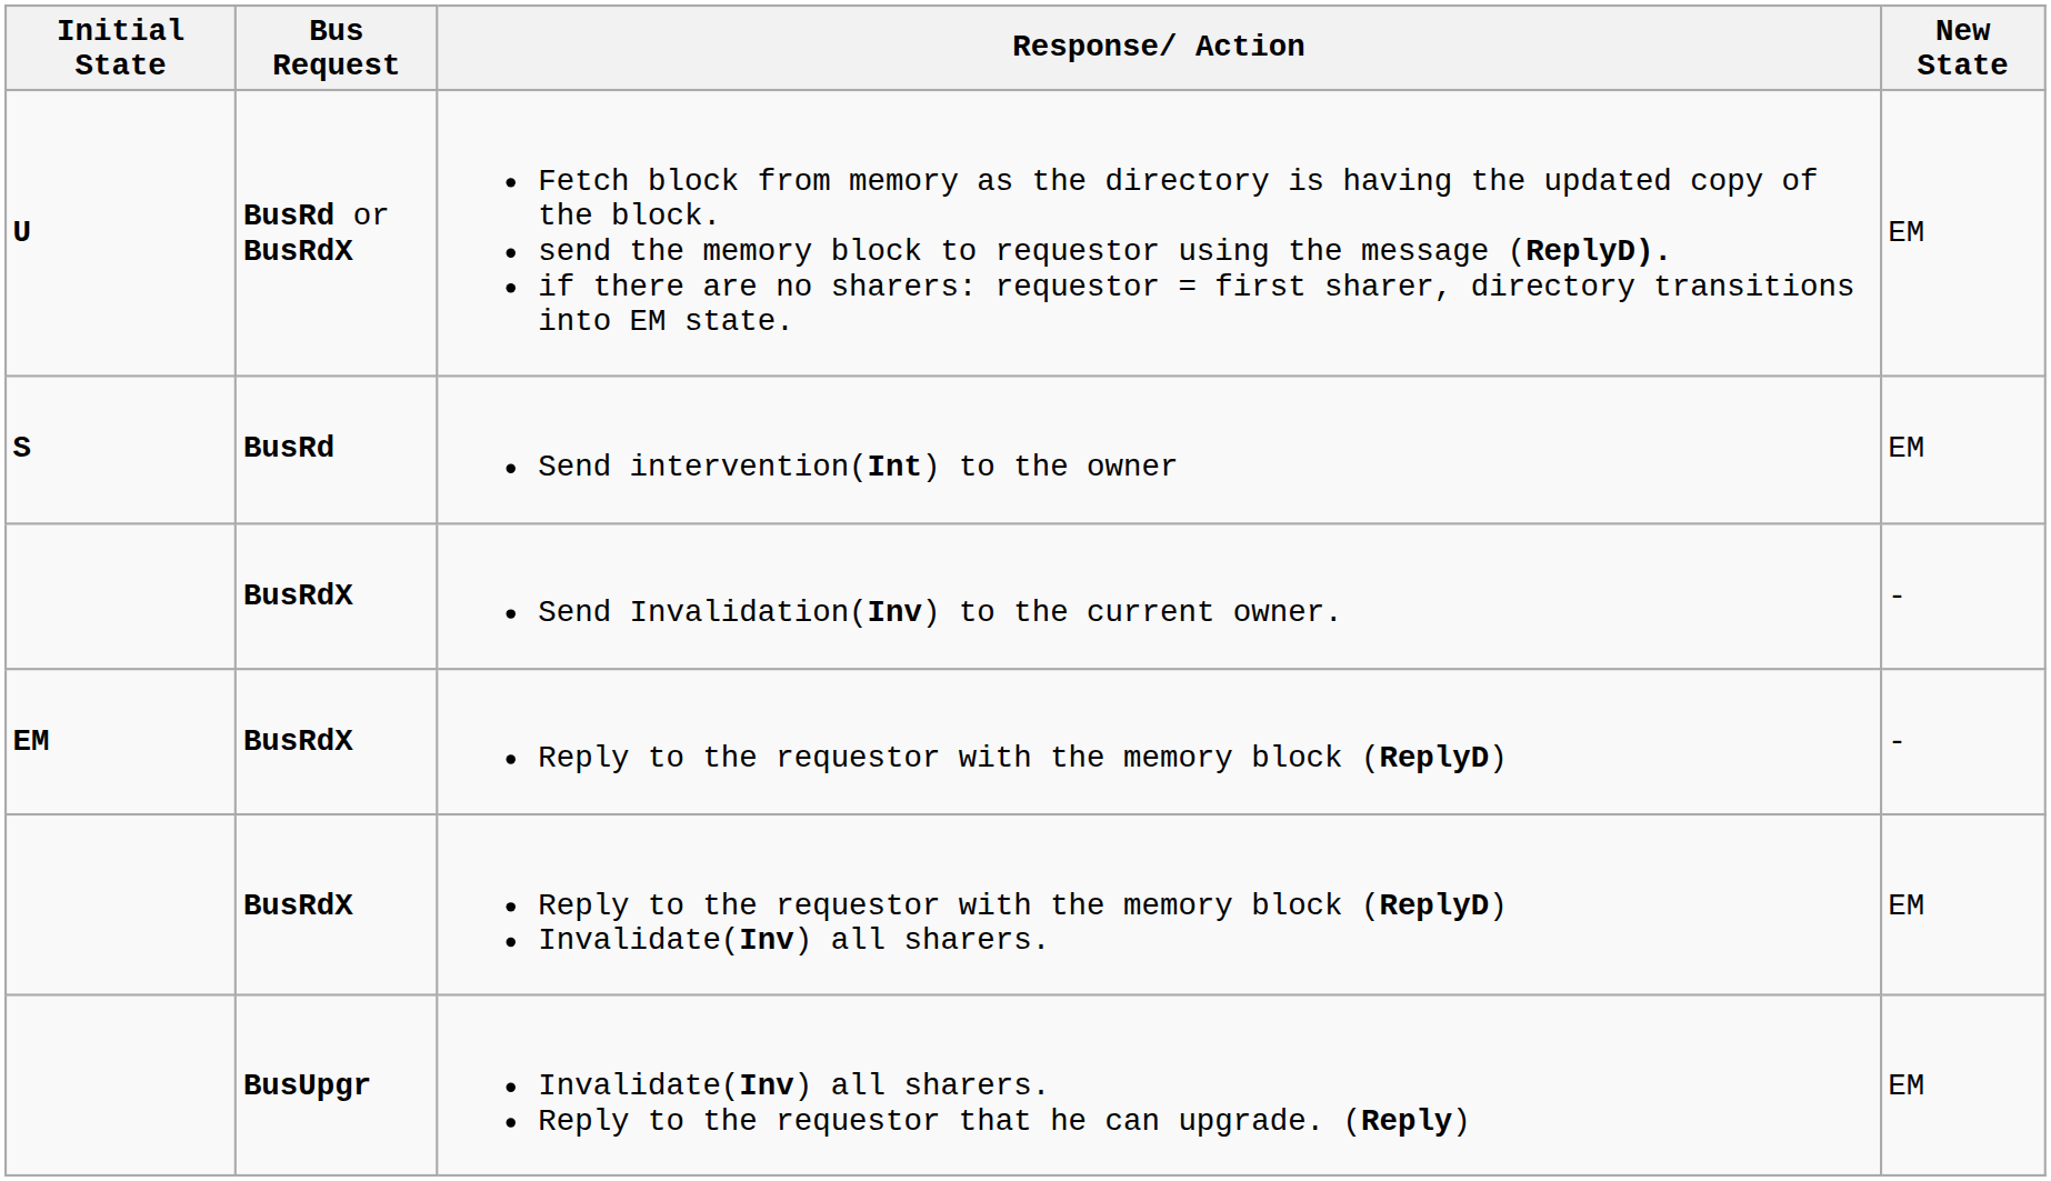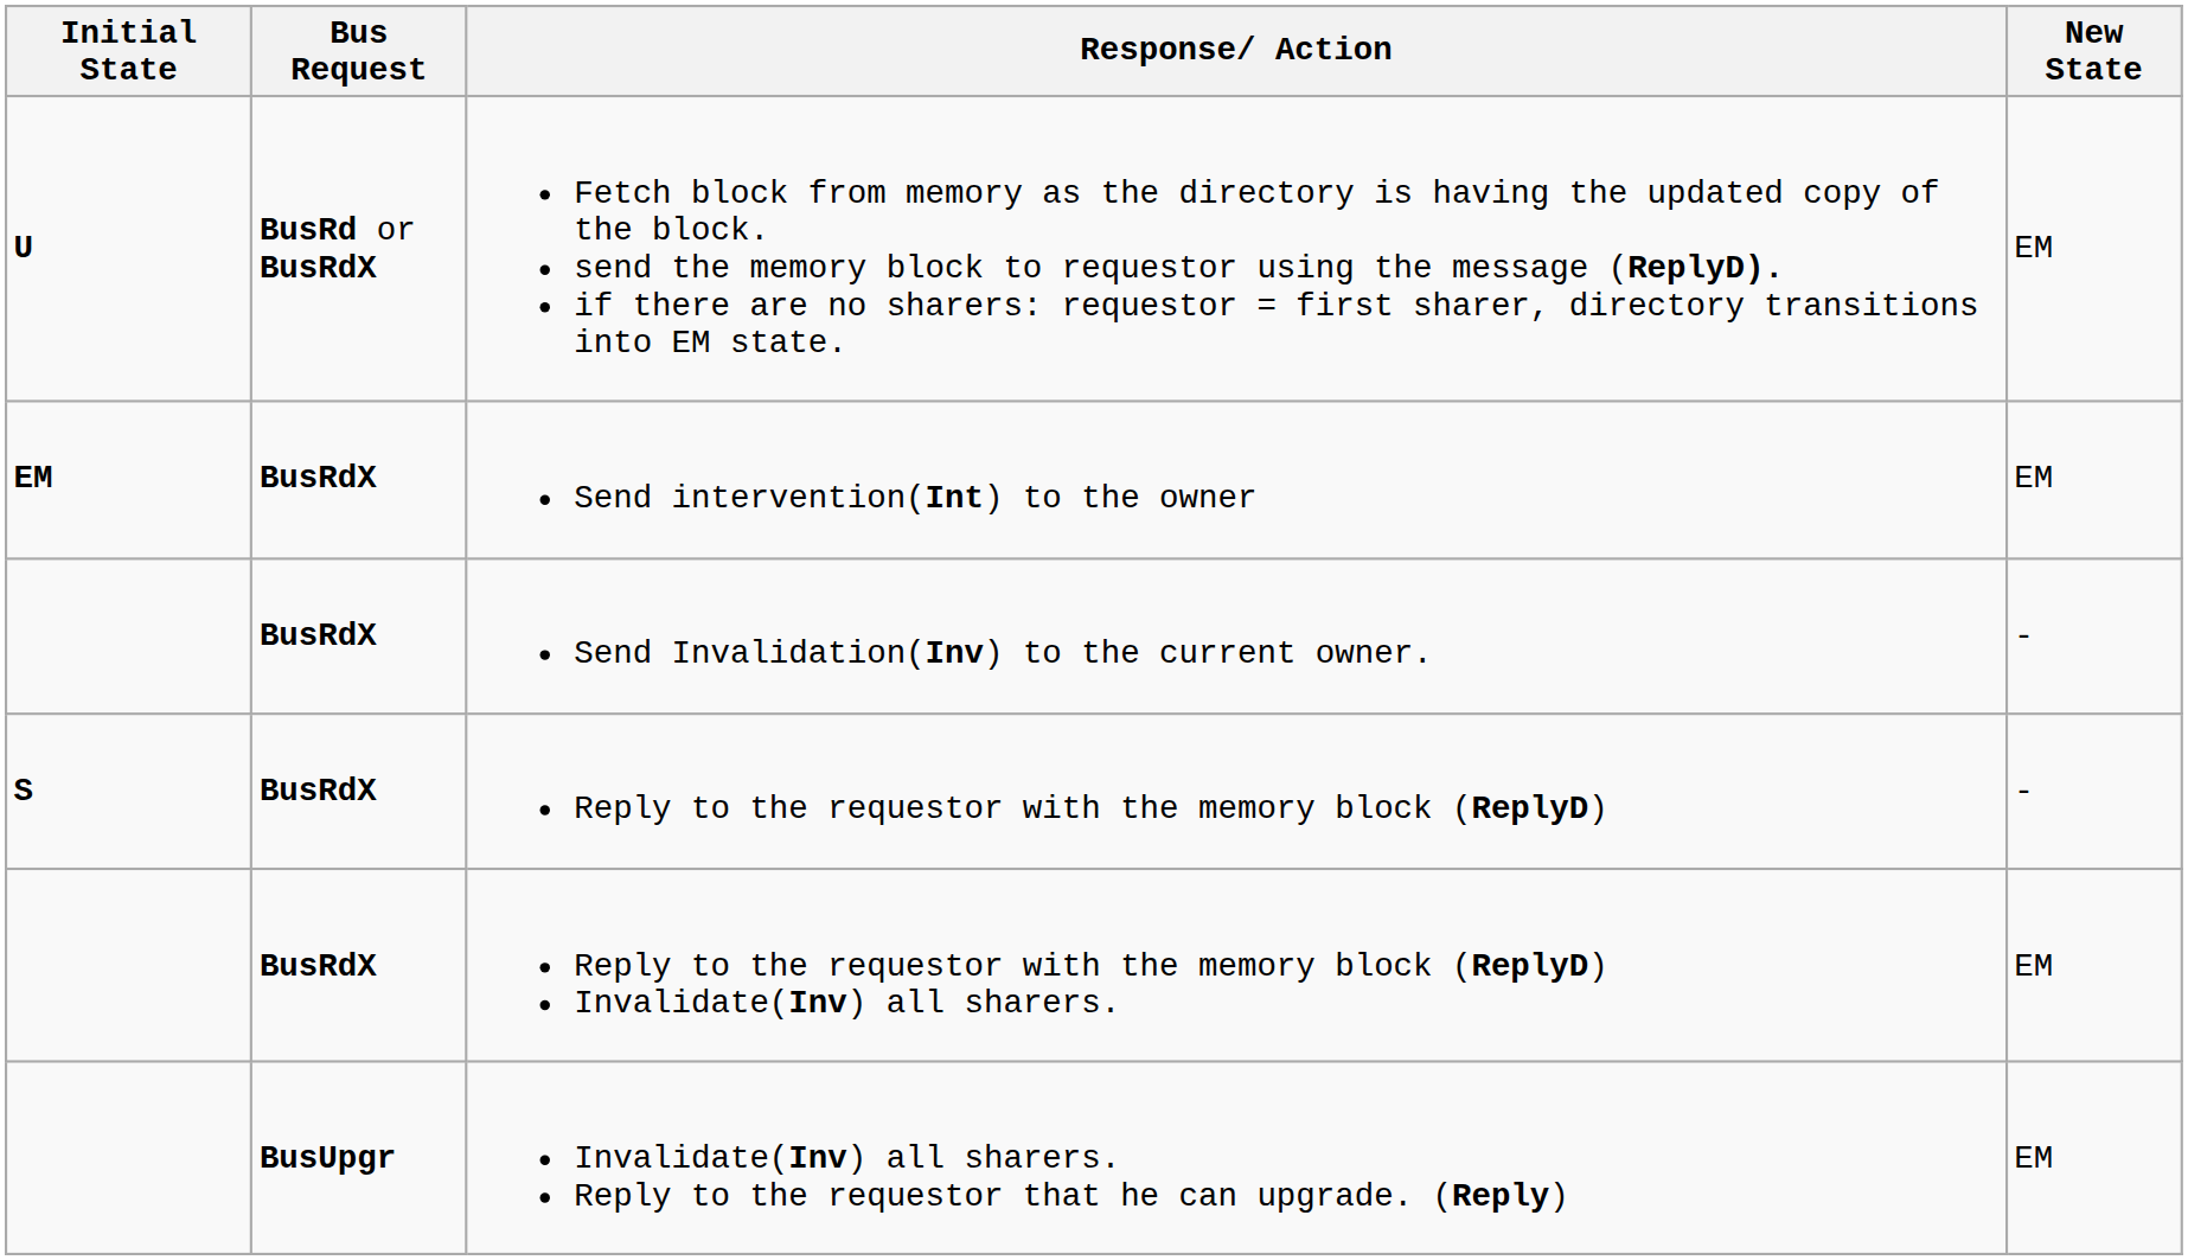Send intervention(Int) to the owner | Initial State: S -> EM
Send intervention(Int) to the owner | Bus Request: BusRd -> BusRdX
Reply to the requestor with the memory block (ReplyD) | Initial State: EM -> S
